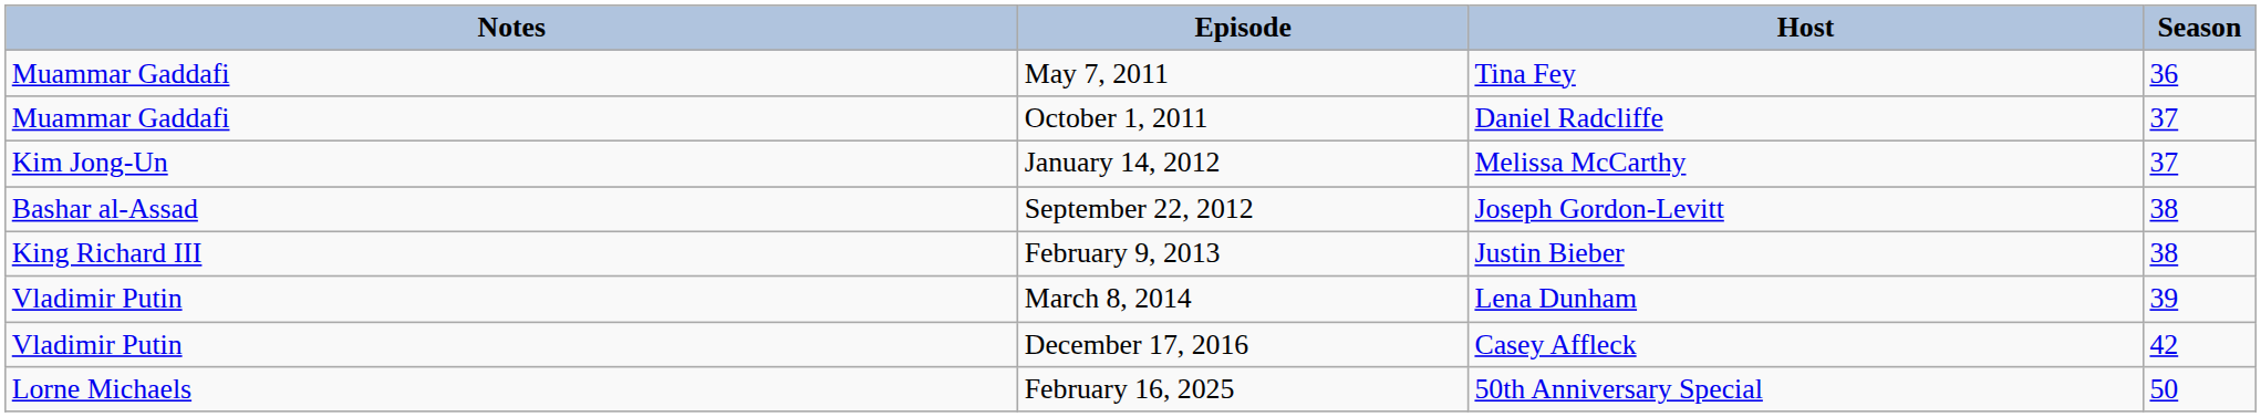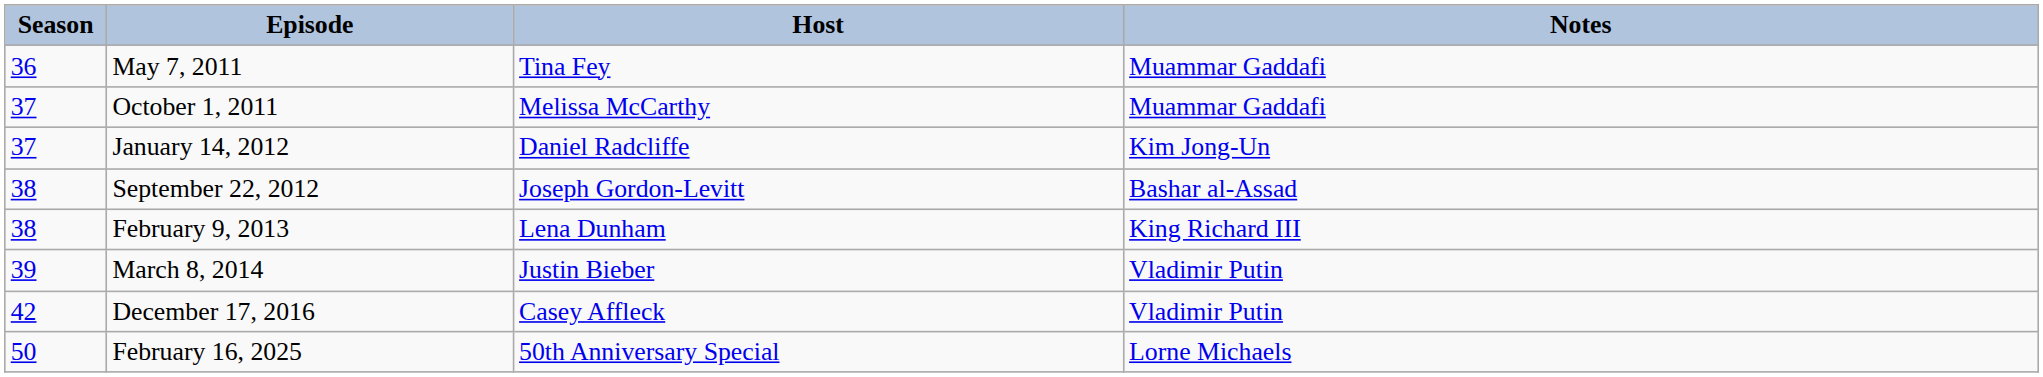columns swapped: Season <-> Notes
October 1, 2011 | Host: Daniel Radcliffe -> Melissa McCarthy
January 14, 2012 | Host: Melissa McCarthy -> Daniel Radcliffe
February 9, 2013 | Host: Justin Bieber -> Lena Dunham
March 8, 2014 | Host: Lena Dunham -> Justin Bieber
